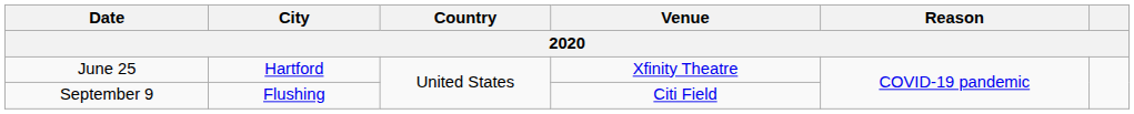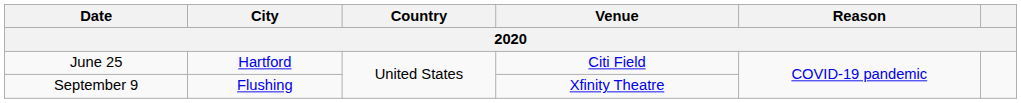June 25 | Venue: Xfinity Theatre -> Citi Field
September 9 | Venue: Citi Field -> Xfinity Theatre
